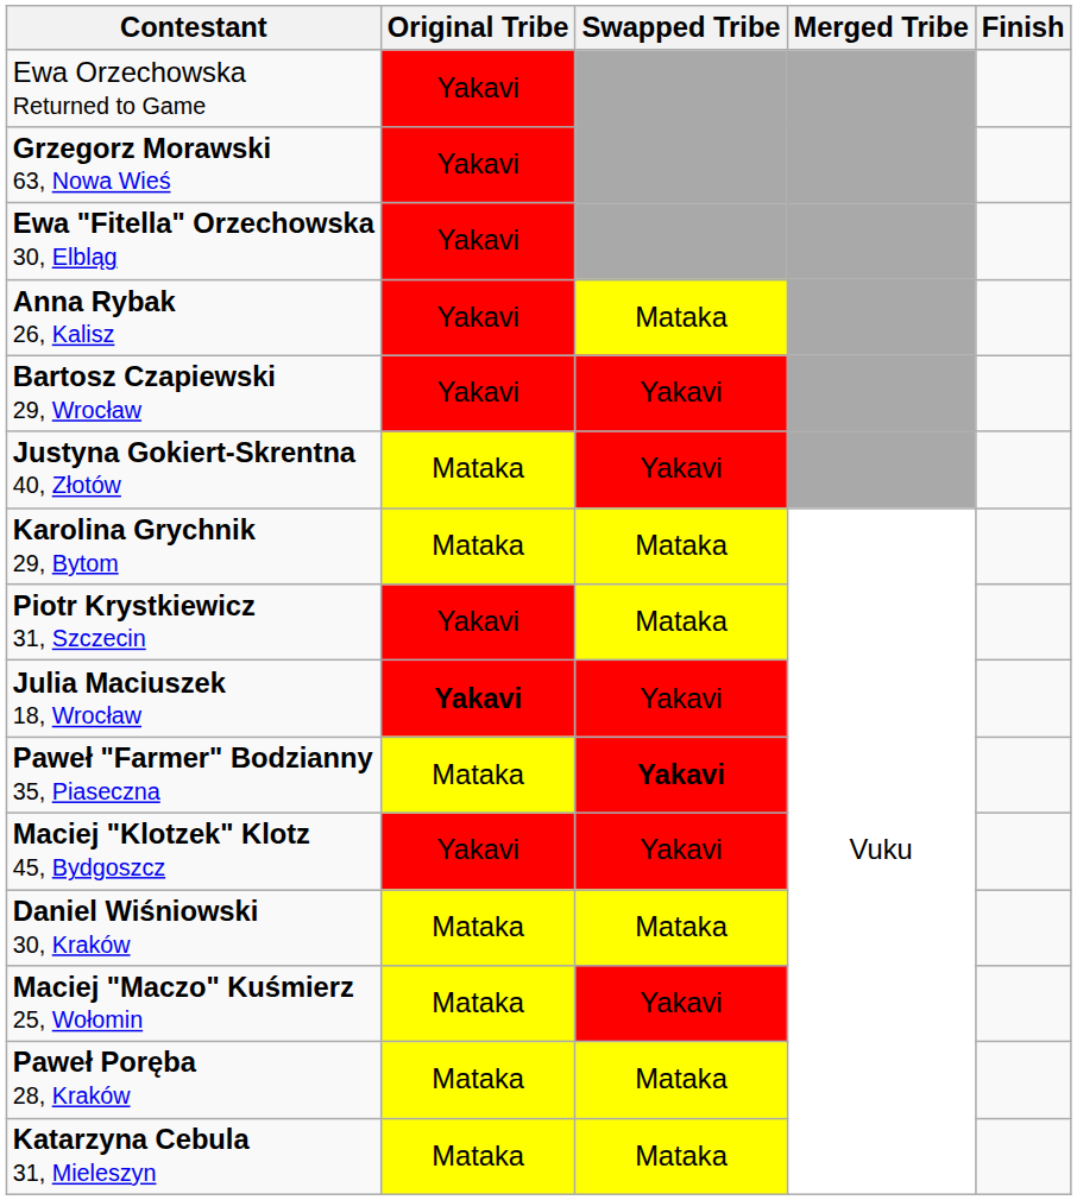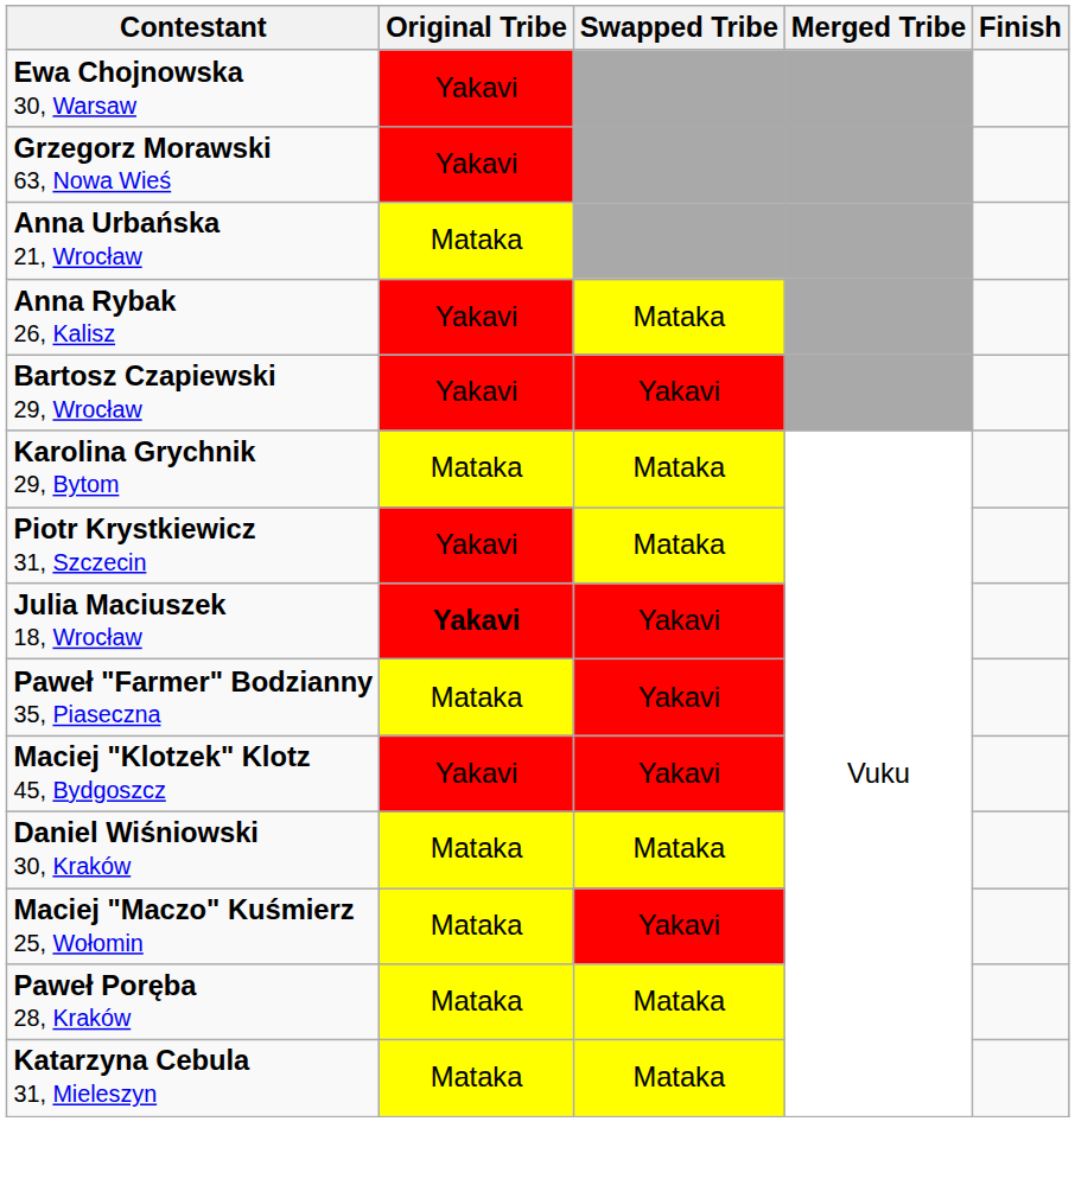- row: Ewa Orzechowska Returned to Game | Yakavi
+ row: Ewa Chojnowska 30, Warsaw | Yakavi
+ row: Anna Urbańska 21, Wrocław | Mataka
- row: Ewa "Fitella" Orzechowska 30, Elbląg | Yakavi
- row: Justyna Gokiert-Skrentna 40, Złotów | Mataka | Yakavi
Paweł "Farmer" Bodzianny 35, Piaseczna | Swapped Tribe: bold -> normal
